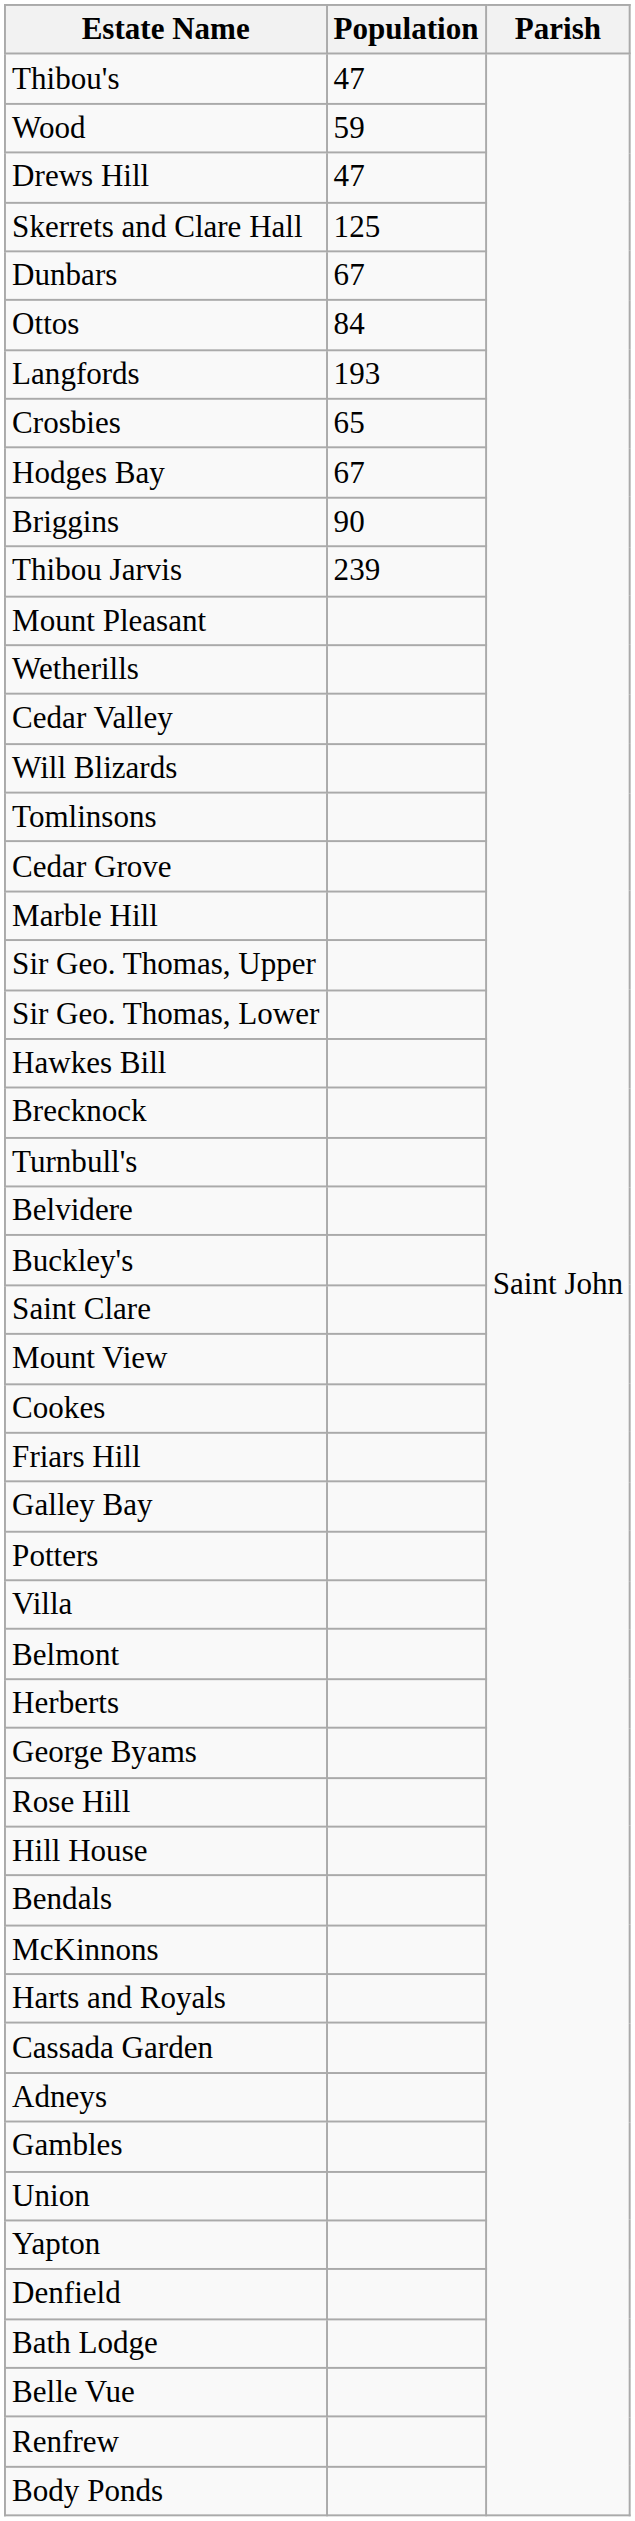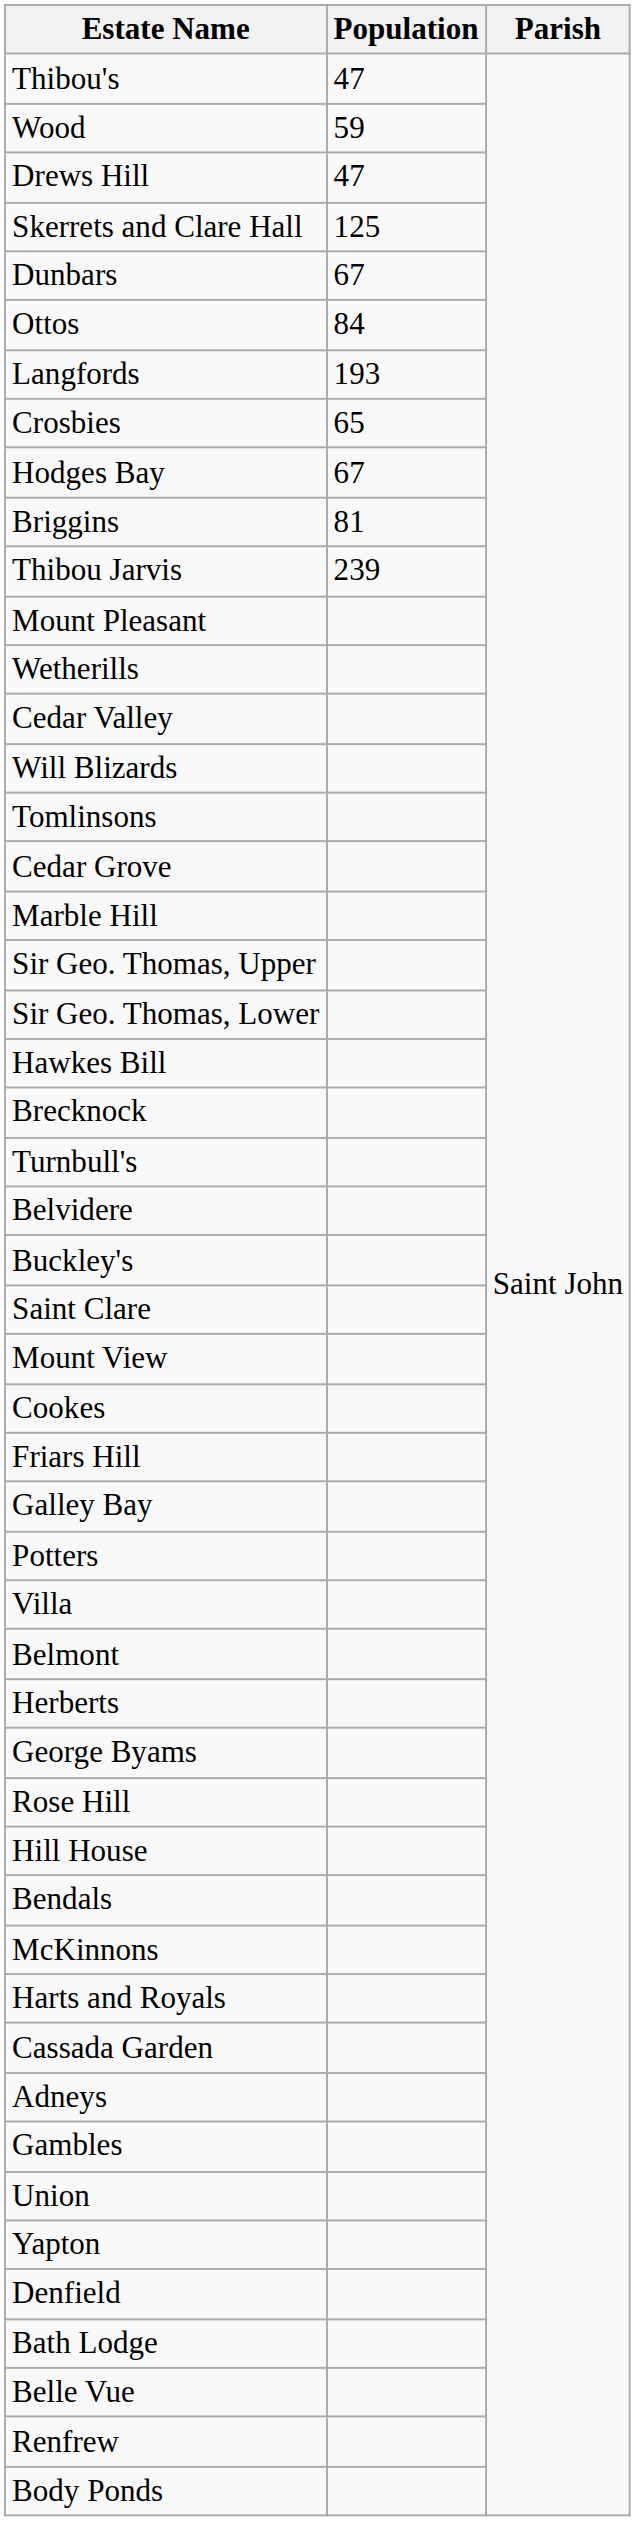Briggins | Population: 90 -> 81
